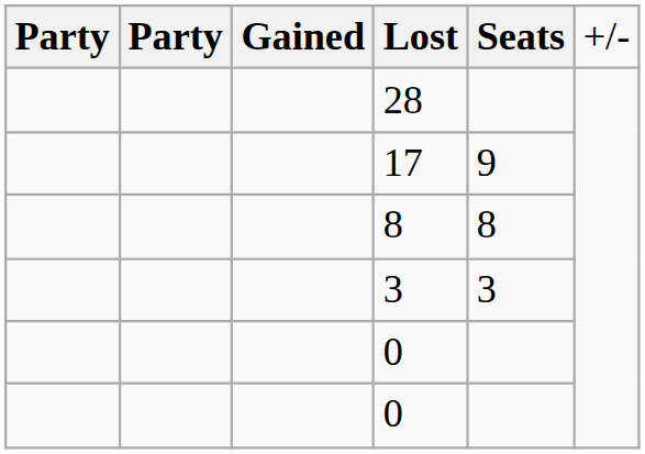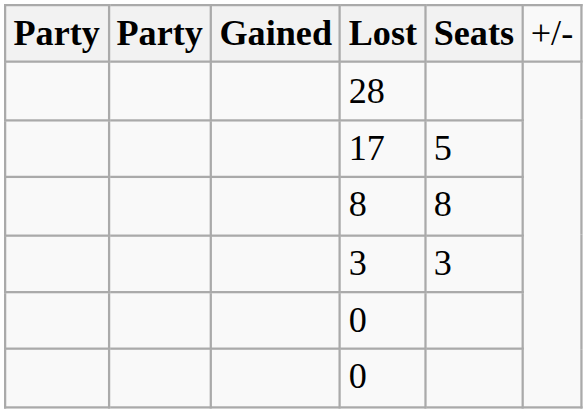17 | column 5: 9 -> 5
